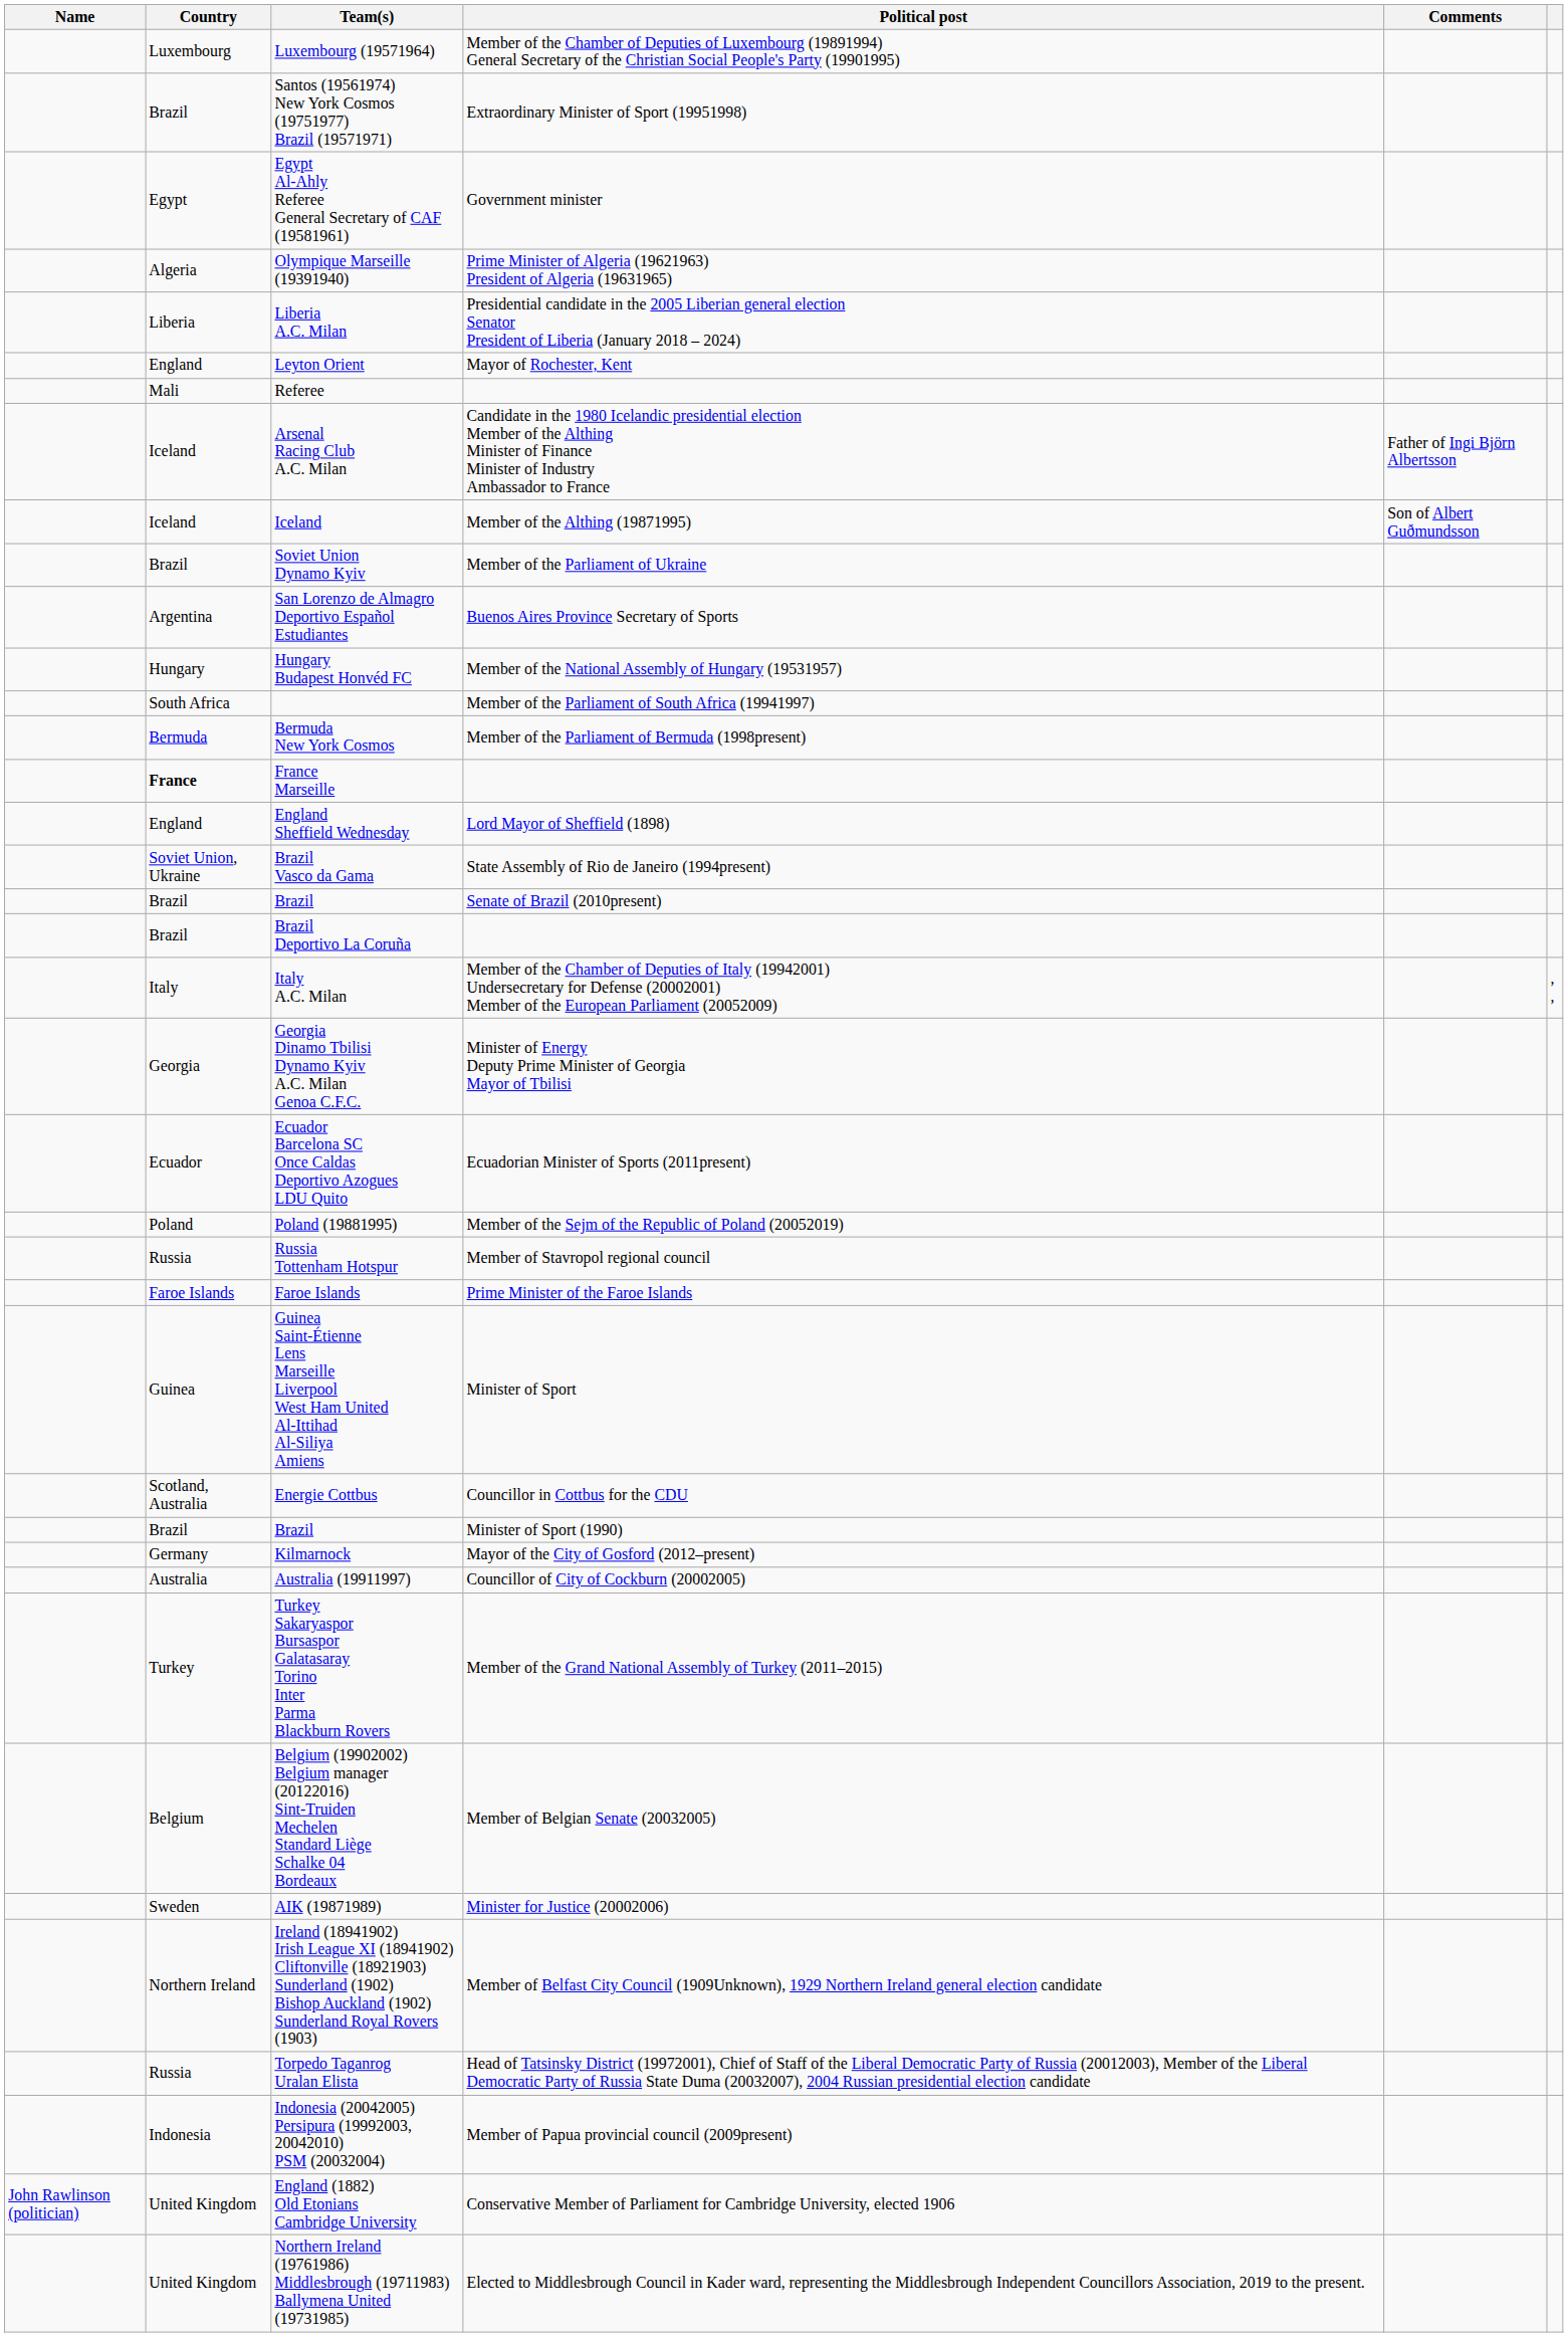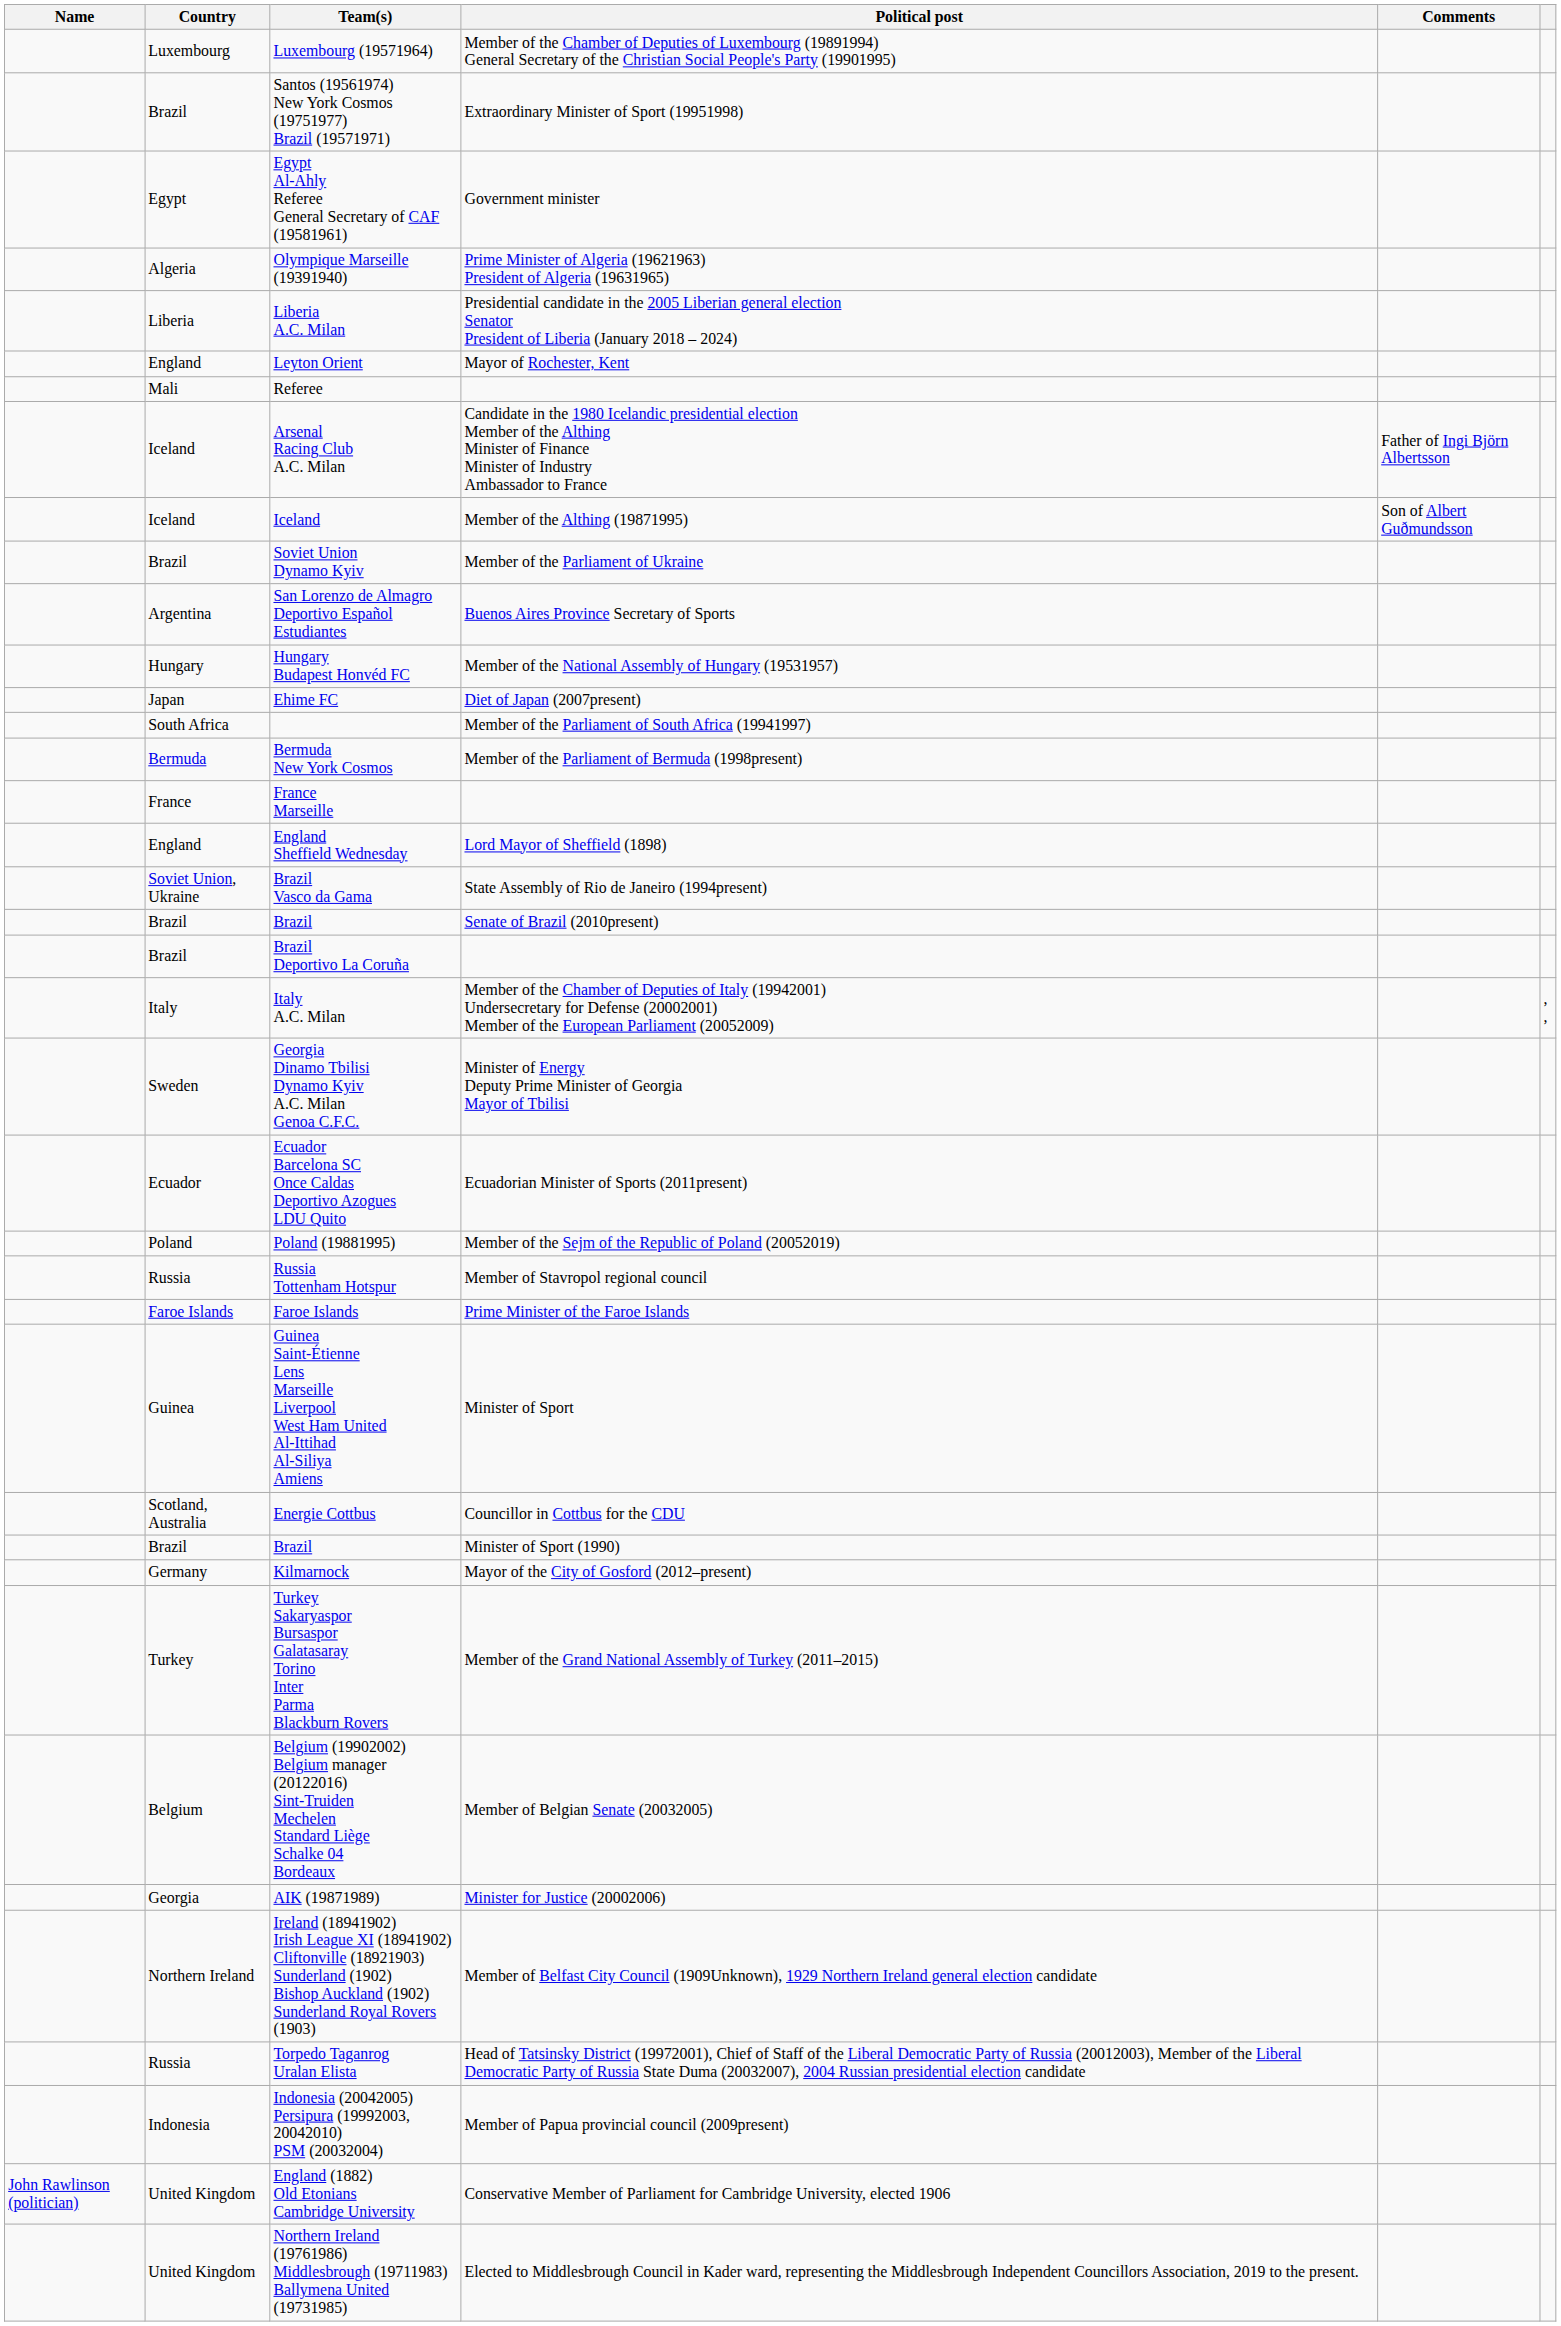+ row: Japan | Ehime FC | Diet of Japan (2007present)
France Marseille | Country: bold -> normal
Georgia Dinamo Tbilisi Dynamo Kyiv A.C. Milan Genoa C.F.C. | Country: Georgia -> Sweden
- row: Australia | Australia (19911997) | Councillor of City of Cockburn (20002005)
AIK (19871989) | Country: Sweden -> Georgia
